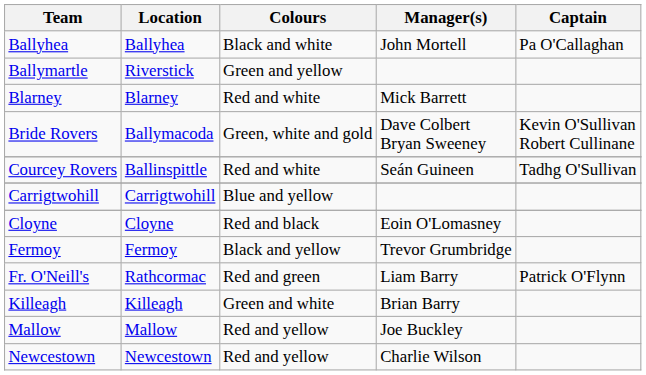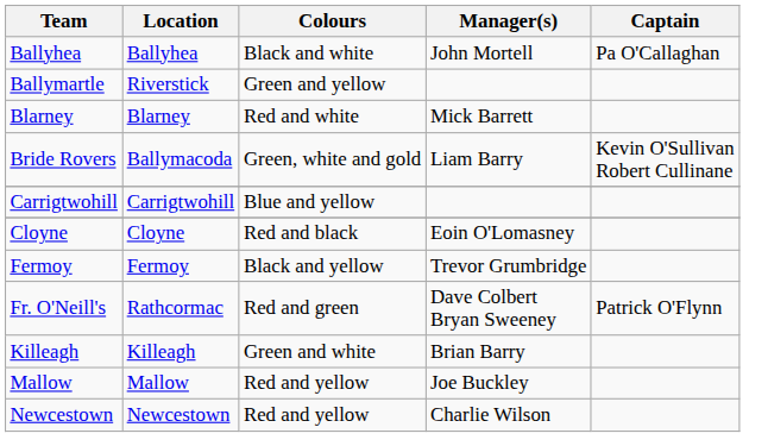Bride Rovers | Manager(s): Dave Colbert Bryan Sweeney -> Liam Barry
- row: Courcey Rovers | Ballinspittle | Red and white | Seán Guineen | Tadhg O'Sullivan
Fr. O'Neill's | Manager(s): Liam Barry -> Dave Colbert Bryan Sweeney
